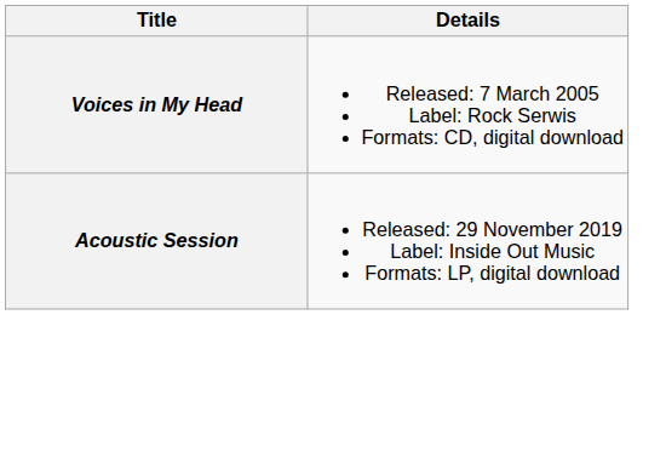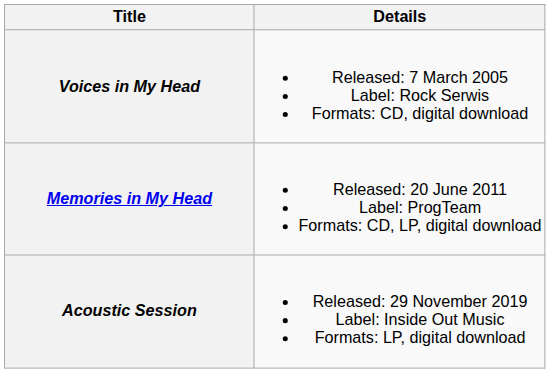+ row: Memories in My Head | Released: 20 June 2011 Label: ProgTeam Formats: CD, LP, digital download
